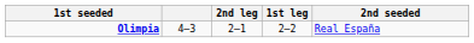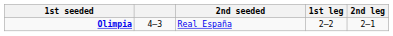columns swapped: 2nd seeded <-> 2nd leg
